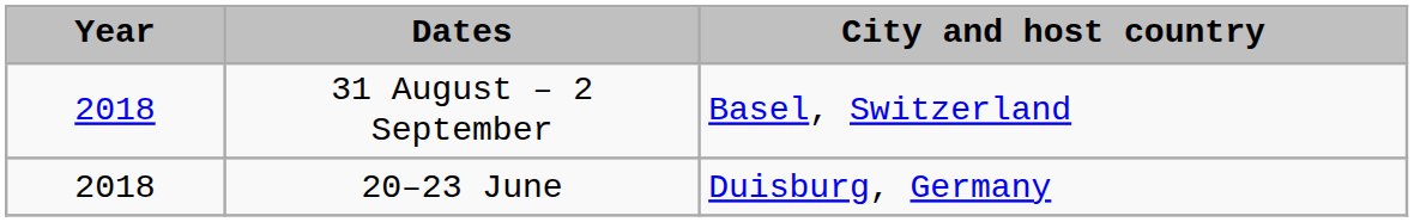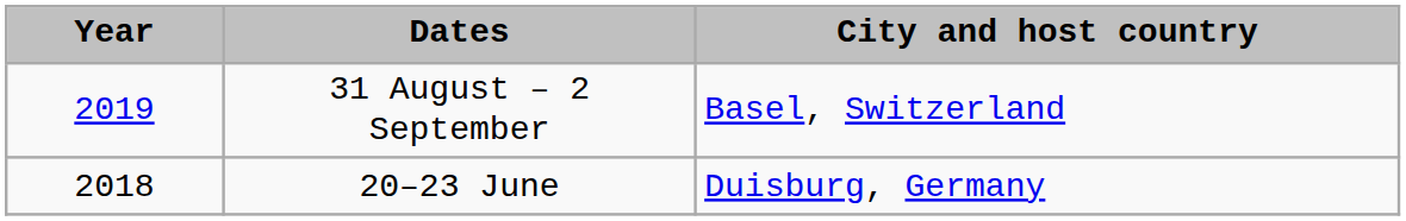31 August – 2 September | Year: 2018 -> 2019
